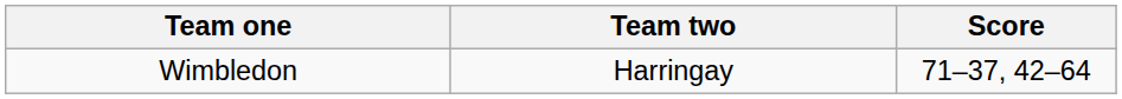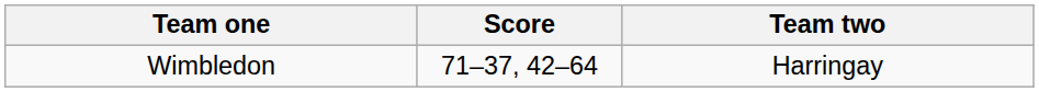columns swapped: Score <-> Team two
